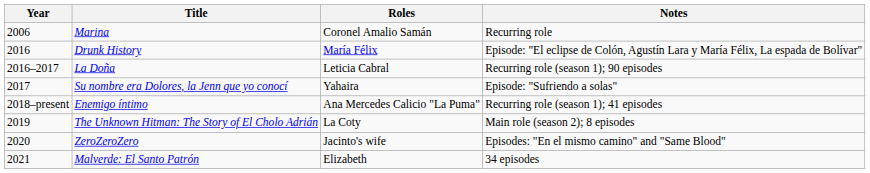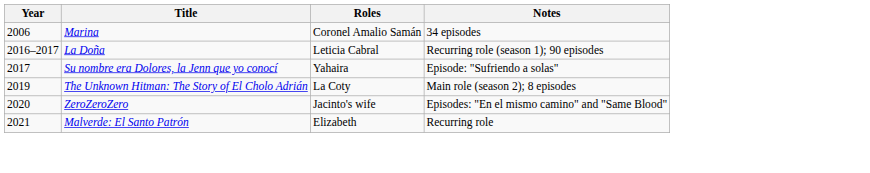Marina | Notes: Recurring role -> 34 episodes
- row: 2016 | Drunk History | María Félix | Episode: "El eclipse de Colón, Agustín Lara y María Félix, La espada de Bolívar"
- row: 2018–present | Enemigo íntimo | Ana Mercedes Calicio "La Puma" | Recurring role (season 1); 41 episodes
Malverde: El Santo Patrón | Notes: 34 episodes -> Recurring role
